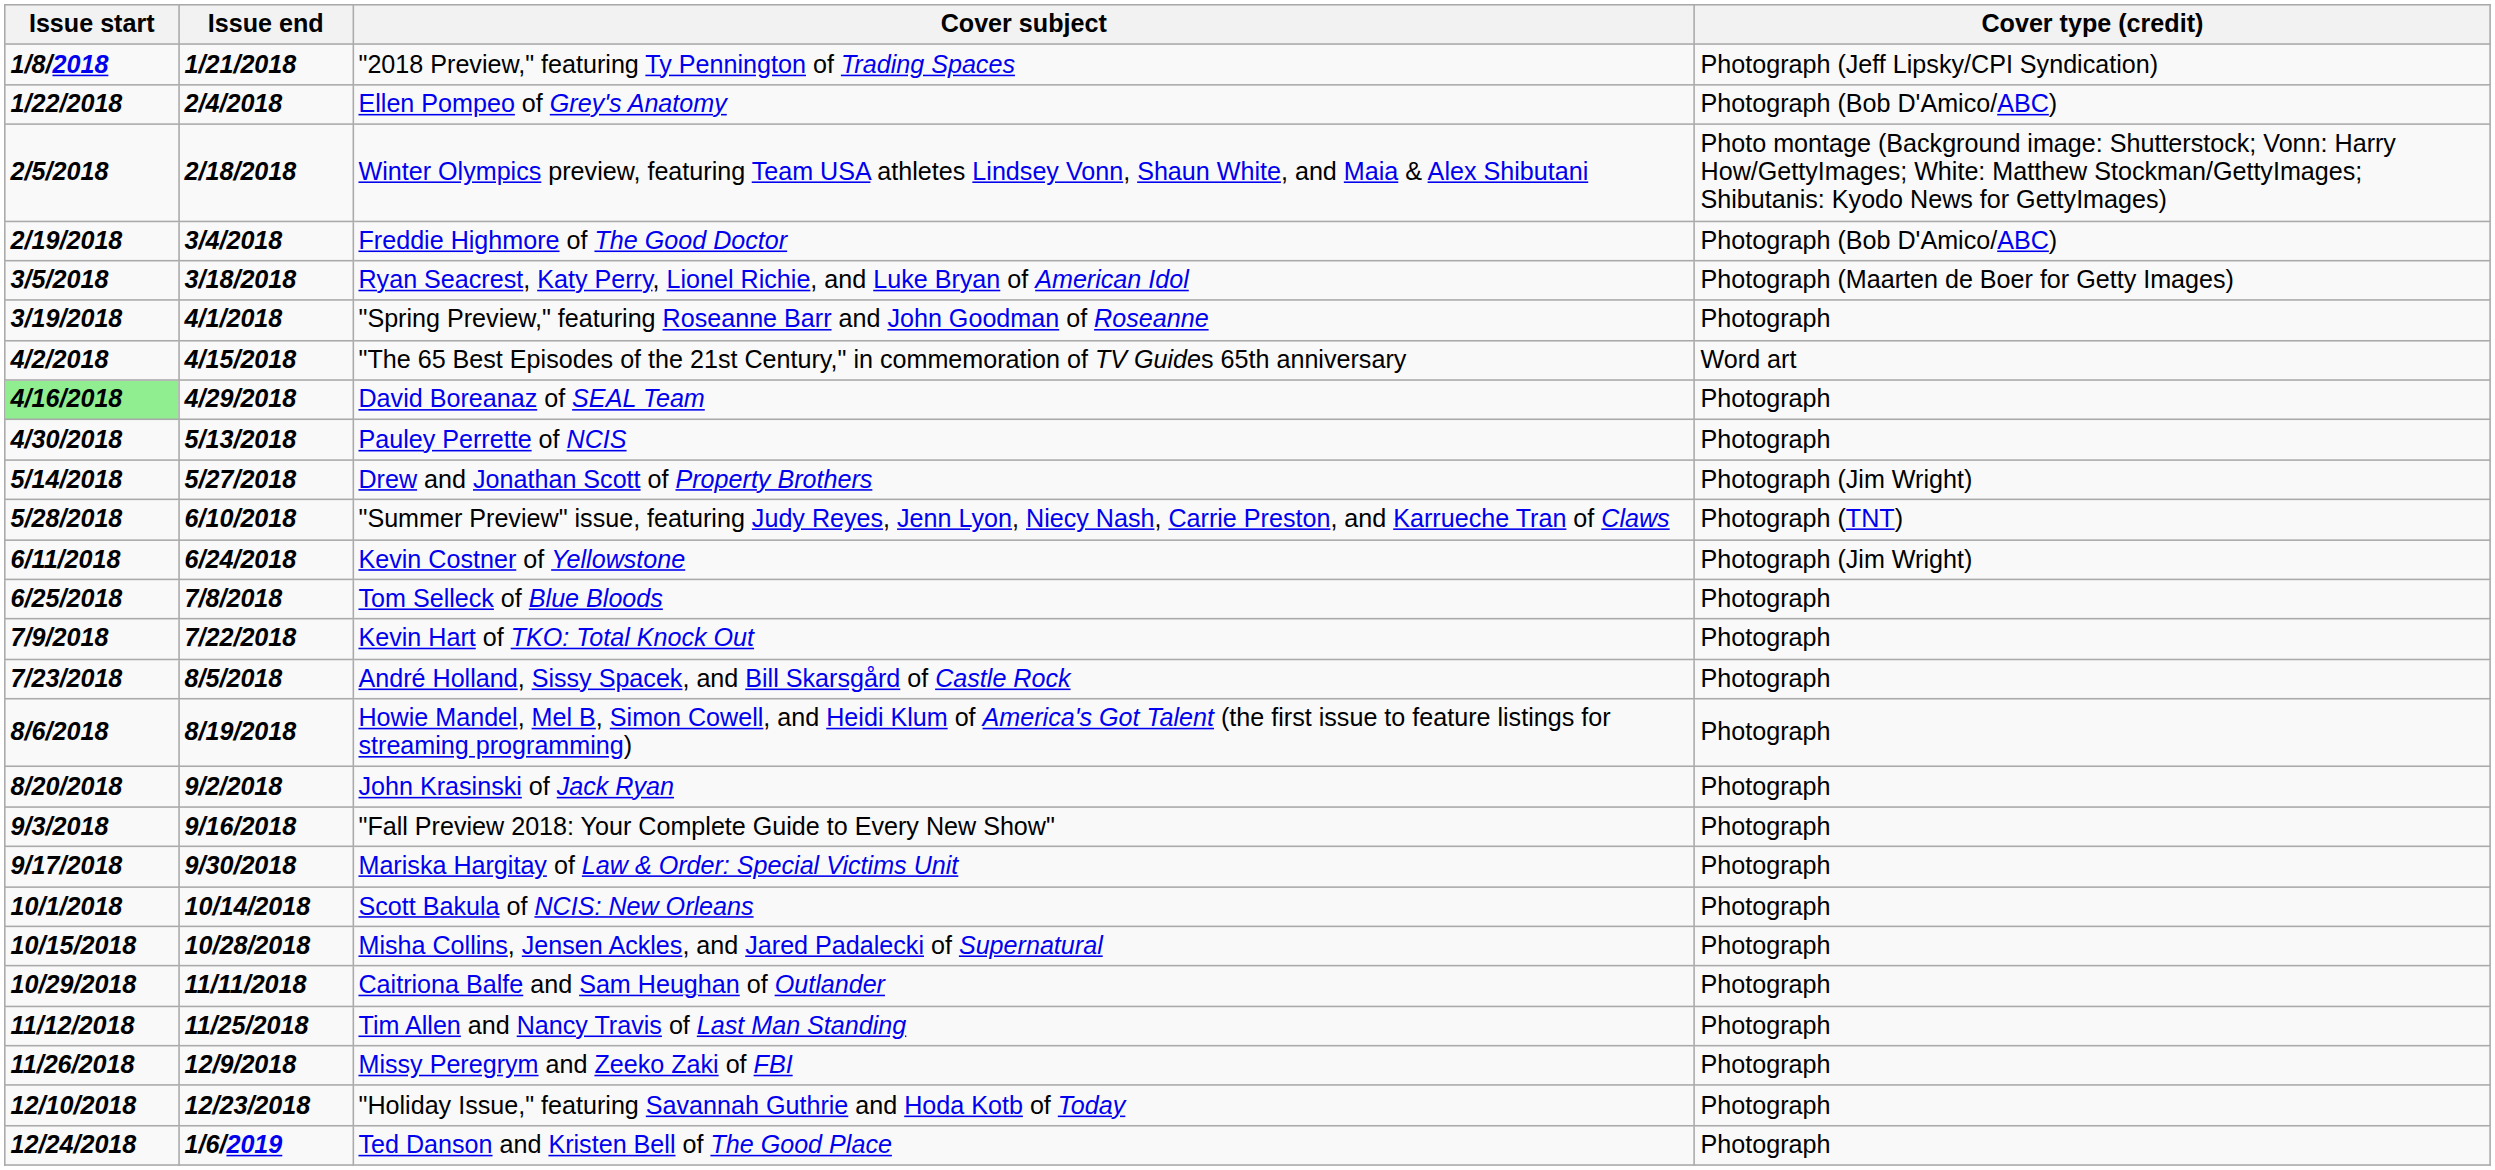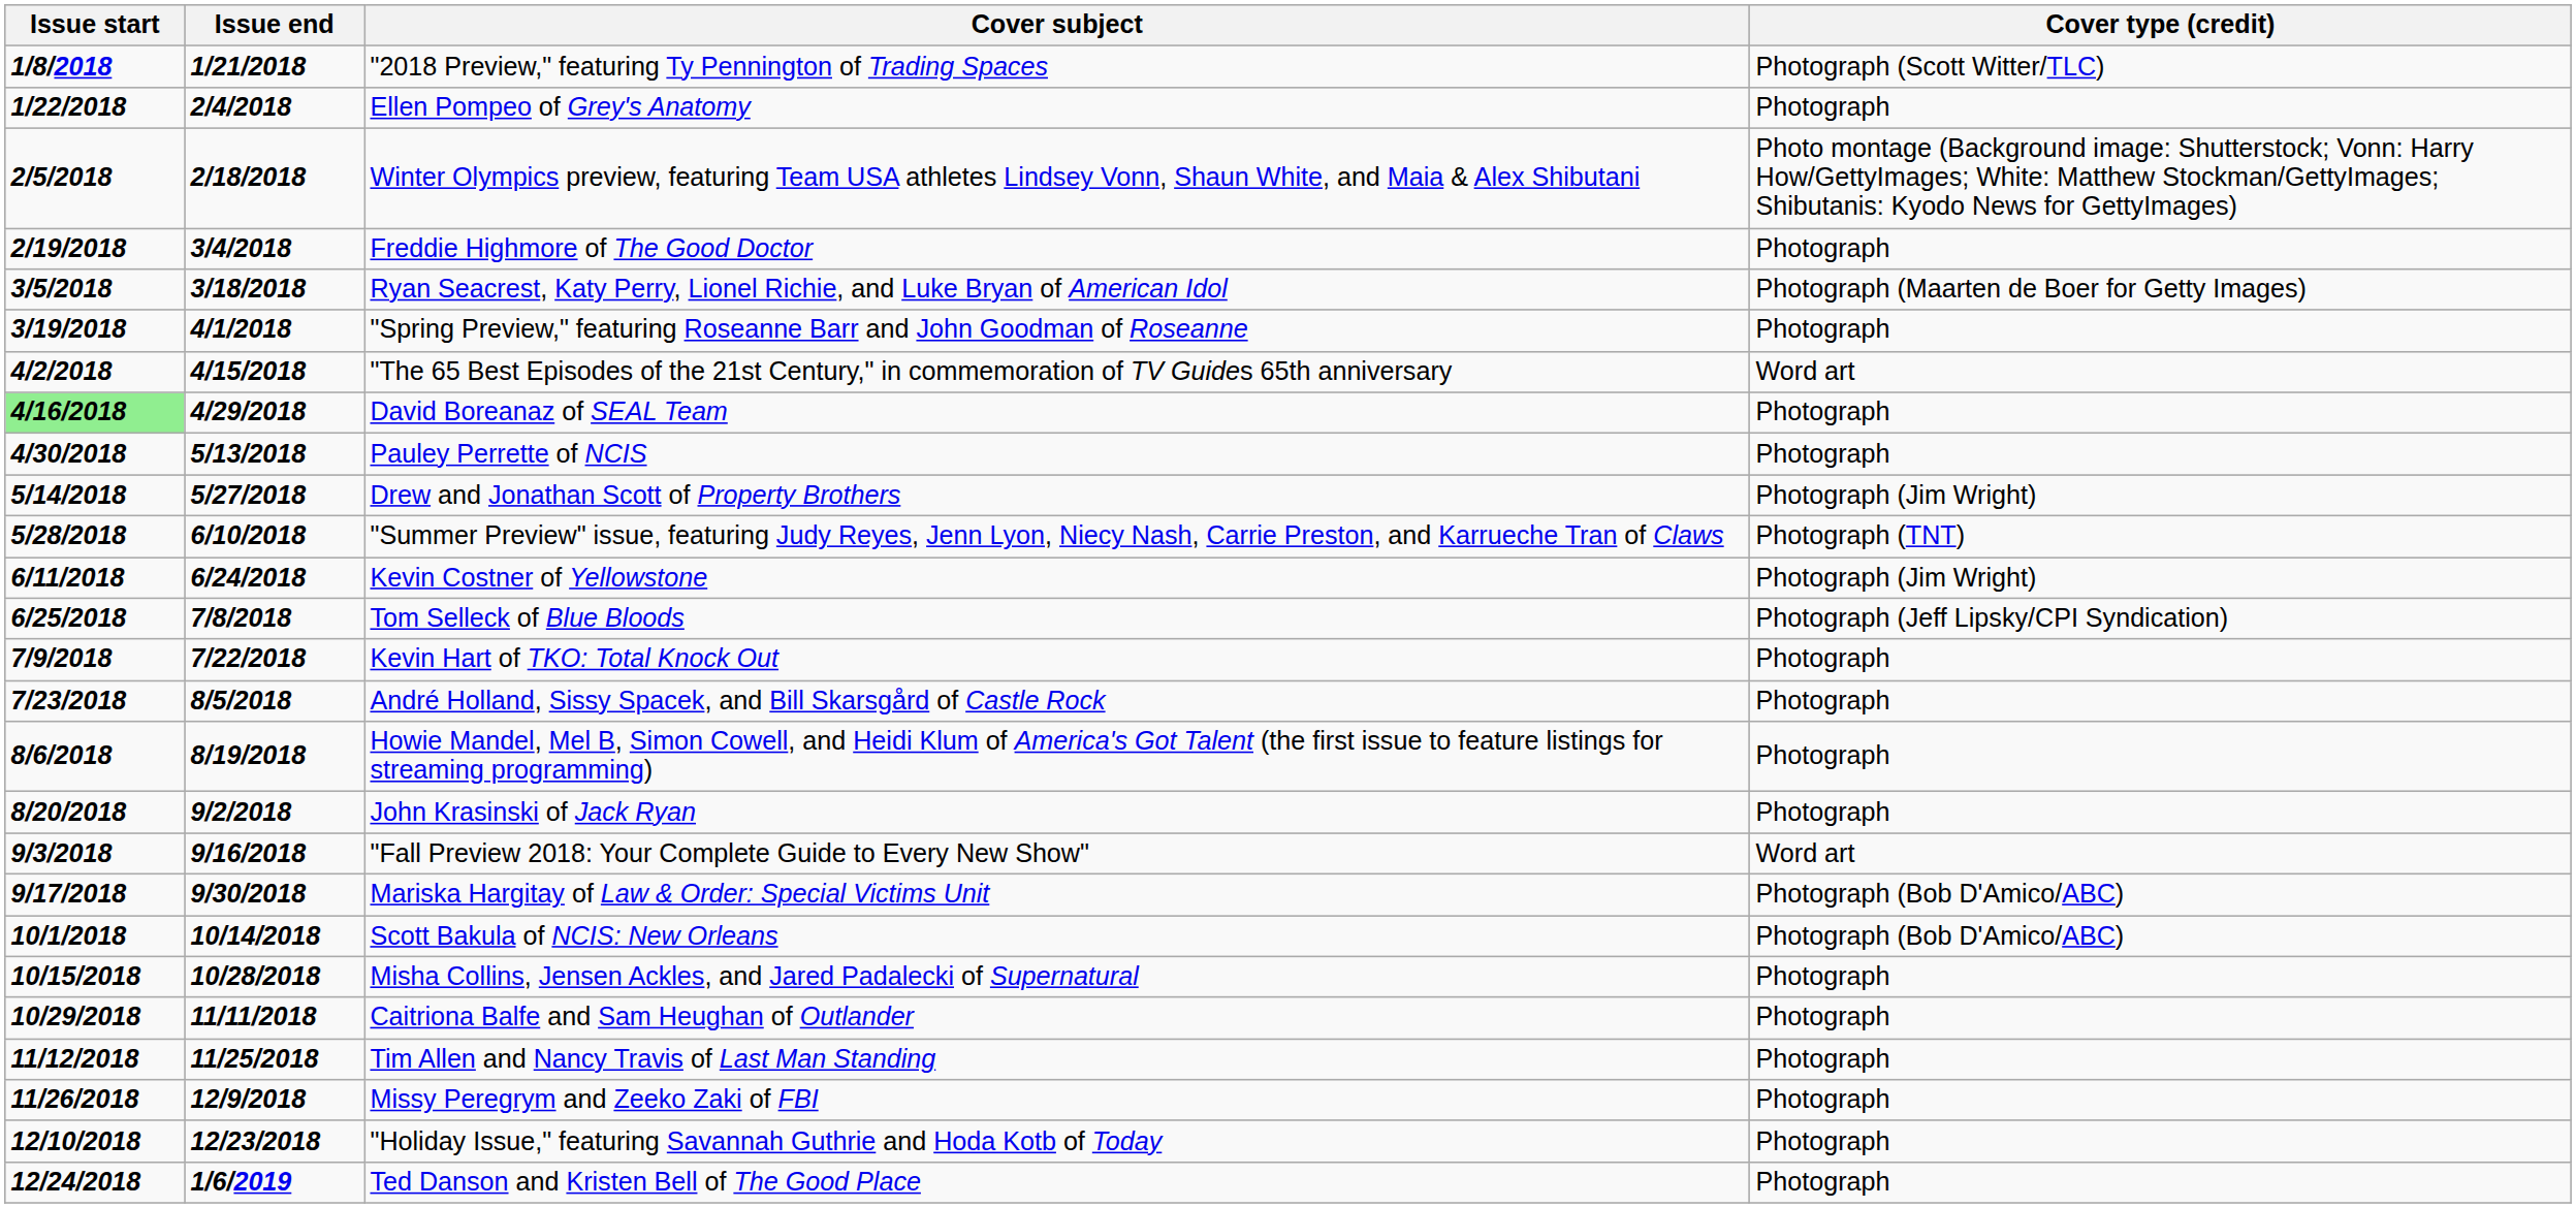"2018 Preview," featuring Ty Pennington of Trading Spaces | Cover type (credit): Photograph (Jeff Lipsky/CPI Syndication) -> Photograph (Scott Witter/TLC)
Ellen Pompeo of Grey's Anatomy | Cover type (credit): Photograph (Bob D'Amico/ABC) -> Photograph
Freddie Highmore of The Good Doctor | Cover type (credit): Photograph (Bob D'Amico/ABC) -> Photograph
Tom Selleck of Blue Bloods | Cover type (credit): Photograph -> Photograph (Jeff Lipsky/CPI Syndication)
"Fall Preview 2018: Your Complete Guide to Every New Show" | Cover type (credit): Photograph -> Word art
Mariska Hargitay of Law & Order: Special Victims Unit | Cover type (credit): Photograph -> Photograph (Bob D'Amico/ABC)
Scott Bakula of NCIS: New Orleans | Cover type (credit): Photograph -> Photograph (Bob D'Amico/ABC)
